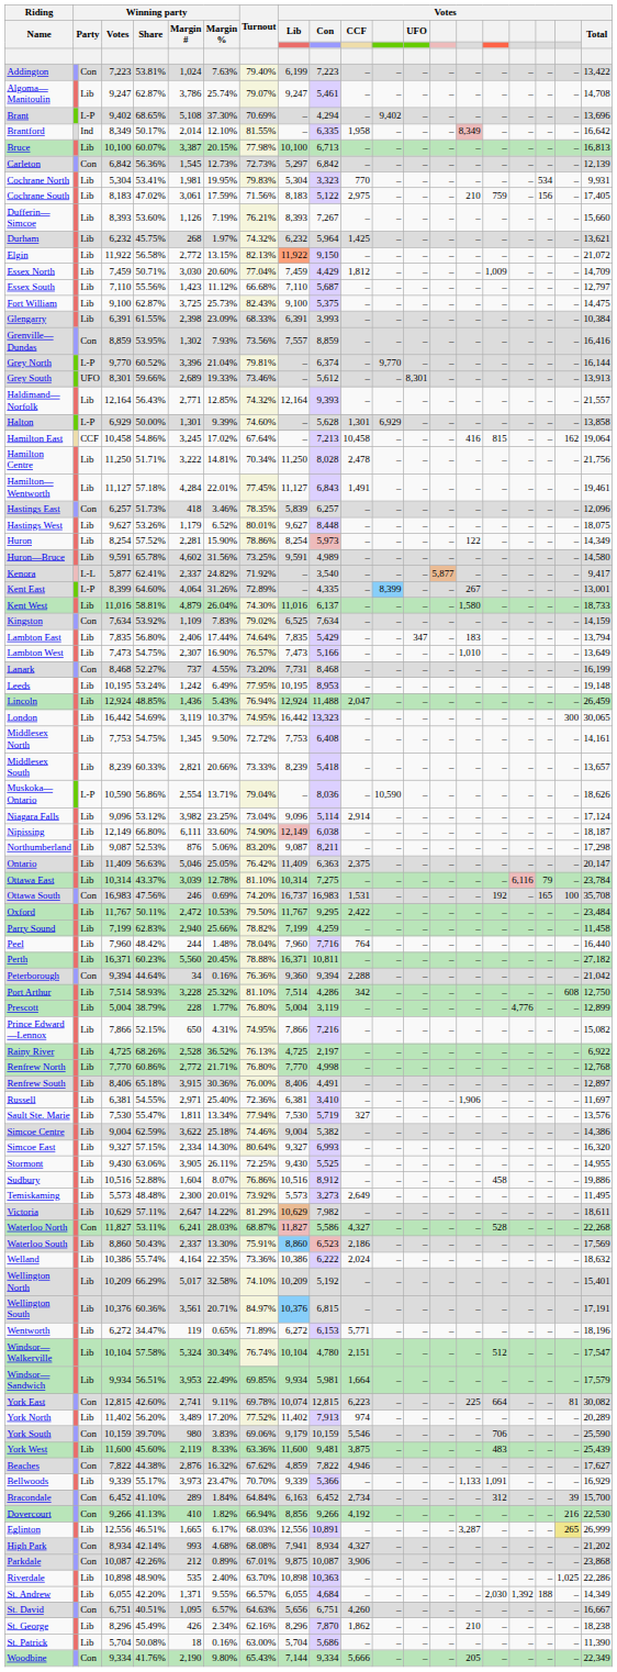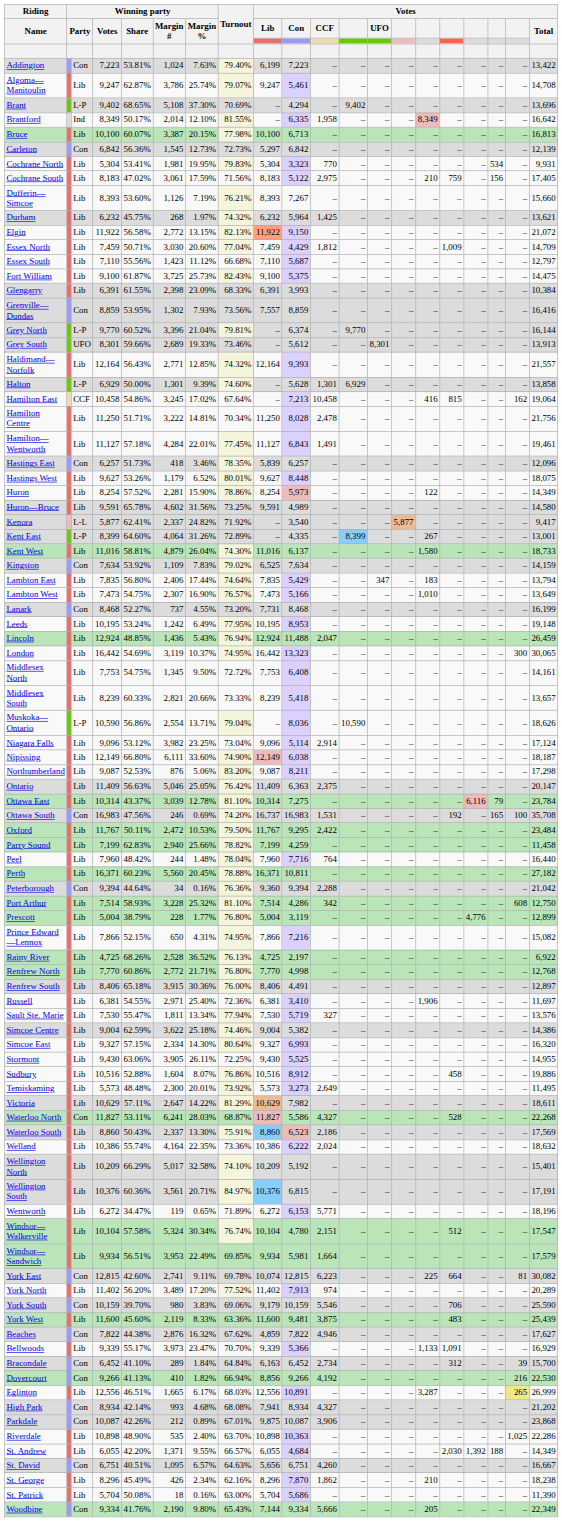Fort William | Winning party / Share: 62.87% -> 61.87%
